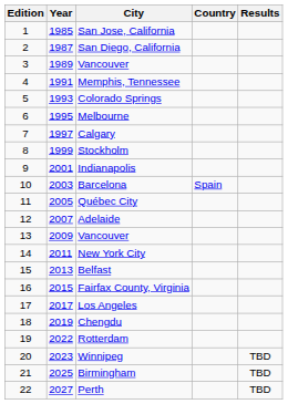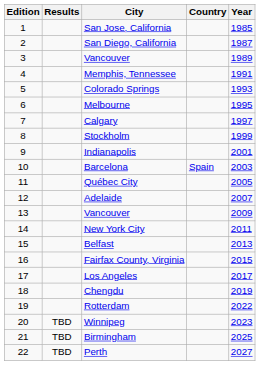columns swapped: Year <-> Results
